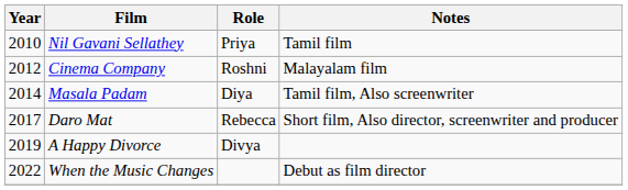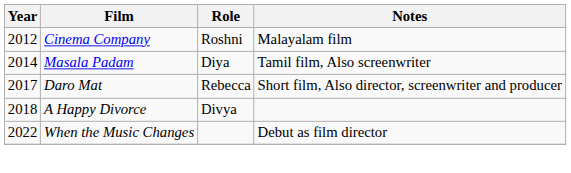- row: 2010 | Nil Gavani Sellathey | Priya | Tamil film
A Happy Divorce | Year: 2019 -> 2018
